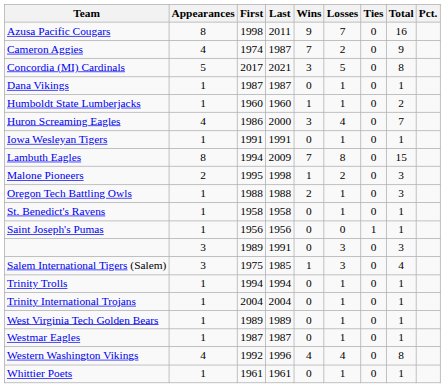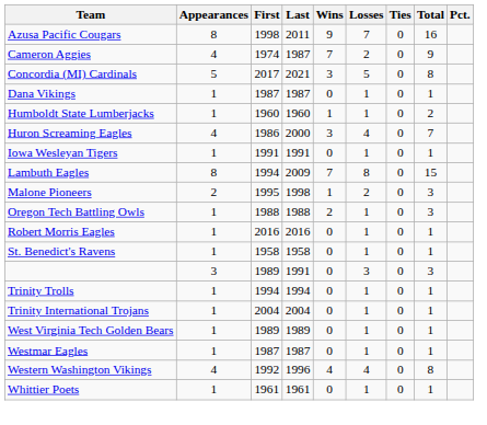+ row: Robert Morris Eagles | 1 | 2016 | 2016 | 0 | 1 | 0 | 1
- row: Saint Joseph's Pumas | 1 | 1956 | 1956 | 0 | 0 | 1 | 1
- row: Salem International Tigers (Salem) | 3 | 1975 | 1985 | 1 | 3 | 0 | 4
